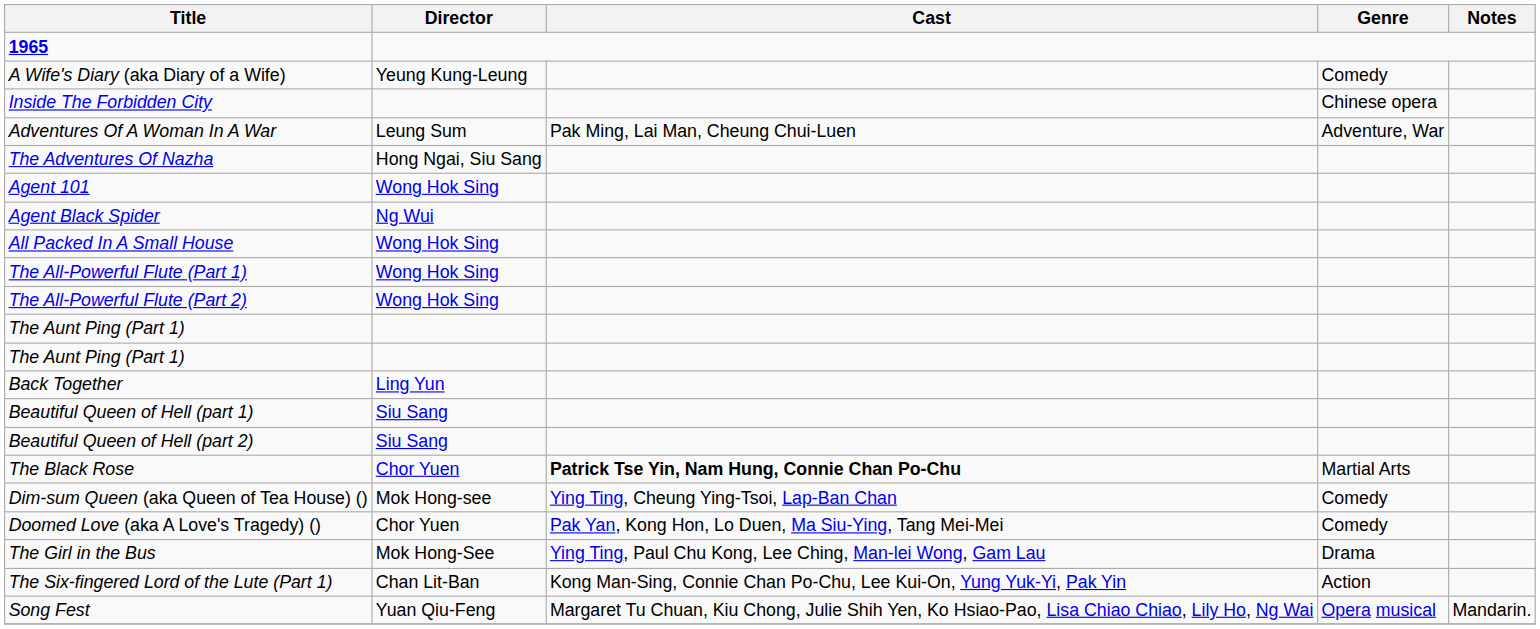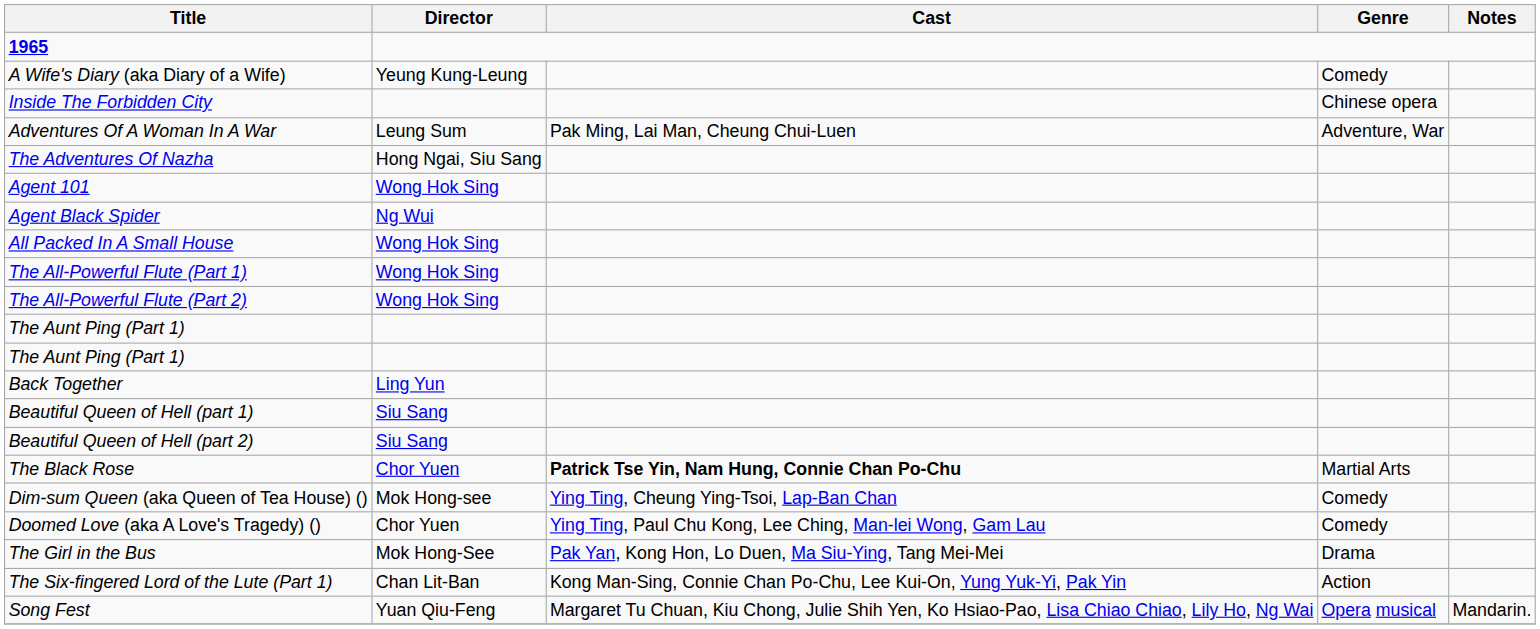Doomed Love (aka A Love's Tragedy) () | Cast: Pak Yan, Kong Hon, Lo Duen, Ma Siu-Ying, Tang Mei-Mei -> Ying Ting, Paul Chu Kong, Lee Ching, Man-lei Wong, Gam Lau
The Girl in the Bus | Cast: Ying Ting, Paul Chu Kong, Lee Ching, Man-lei Wong, Gam Lau -> Pak Yan, Kong Hon, Lo Duen, Ma Siu-Ying, Tang Mei-Mei
